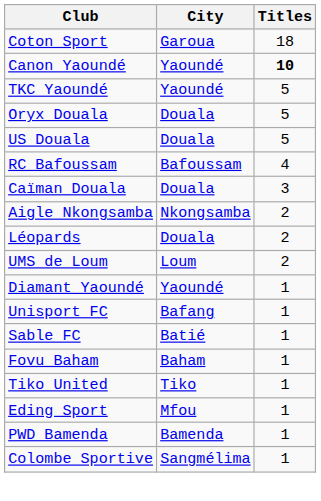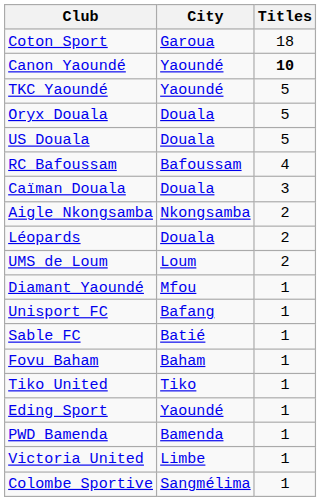Diamant Yaoundé | City: Yaoundé -> Mfou
Eding Sport | City: Mfou -> Yaoundé
+ row: Victoria United | Limbe | 1
